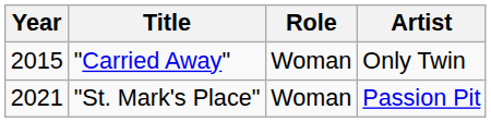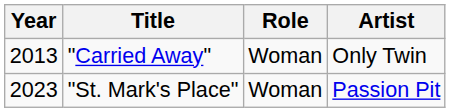"Carried Away" | Year: 2015 -> 2013
"St. Mark's Place" | Year: 2021 -> 2023
